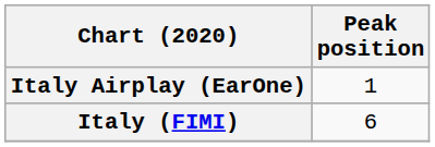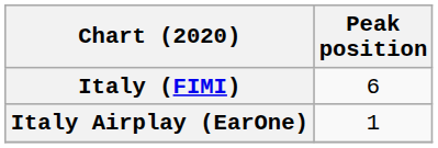rows swapped: Italy (FIMI) <-> Italy Airplay (EarOne)
